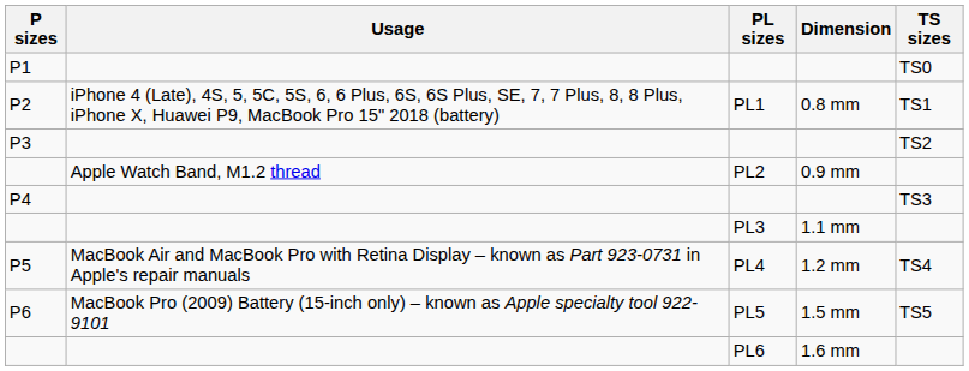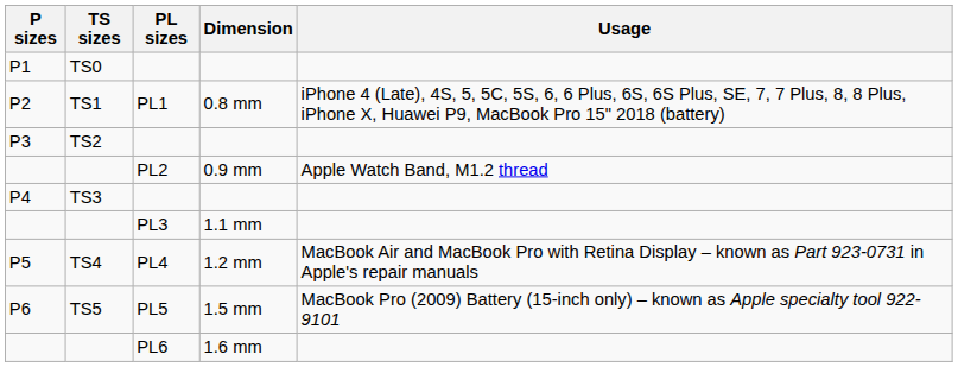columns swapped: TS sizes <-> Usage
